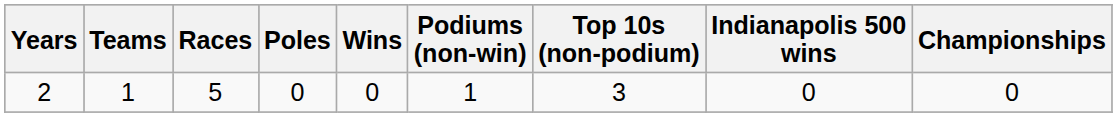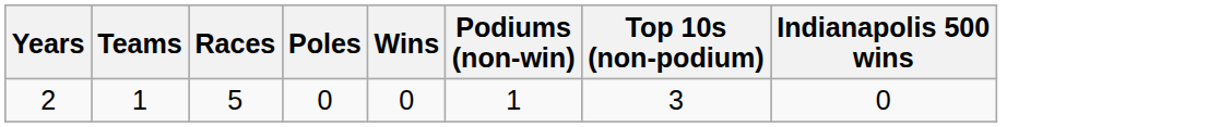- column: Championships | 0
